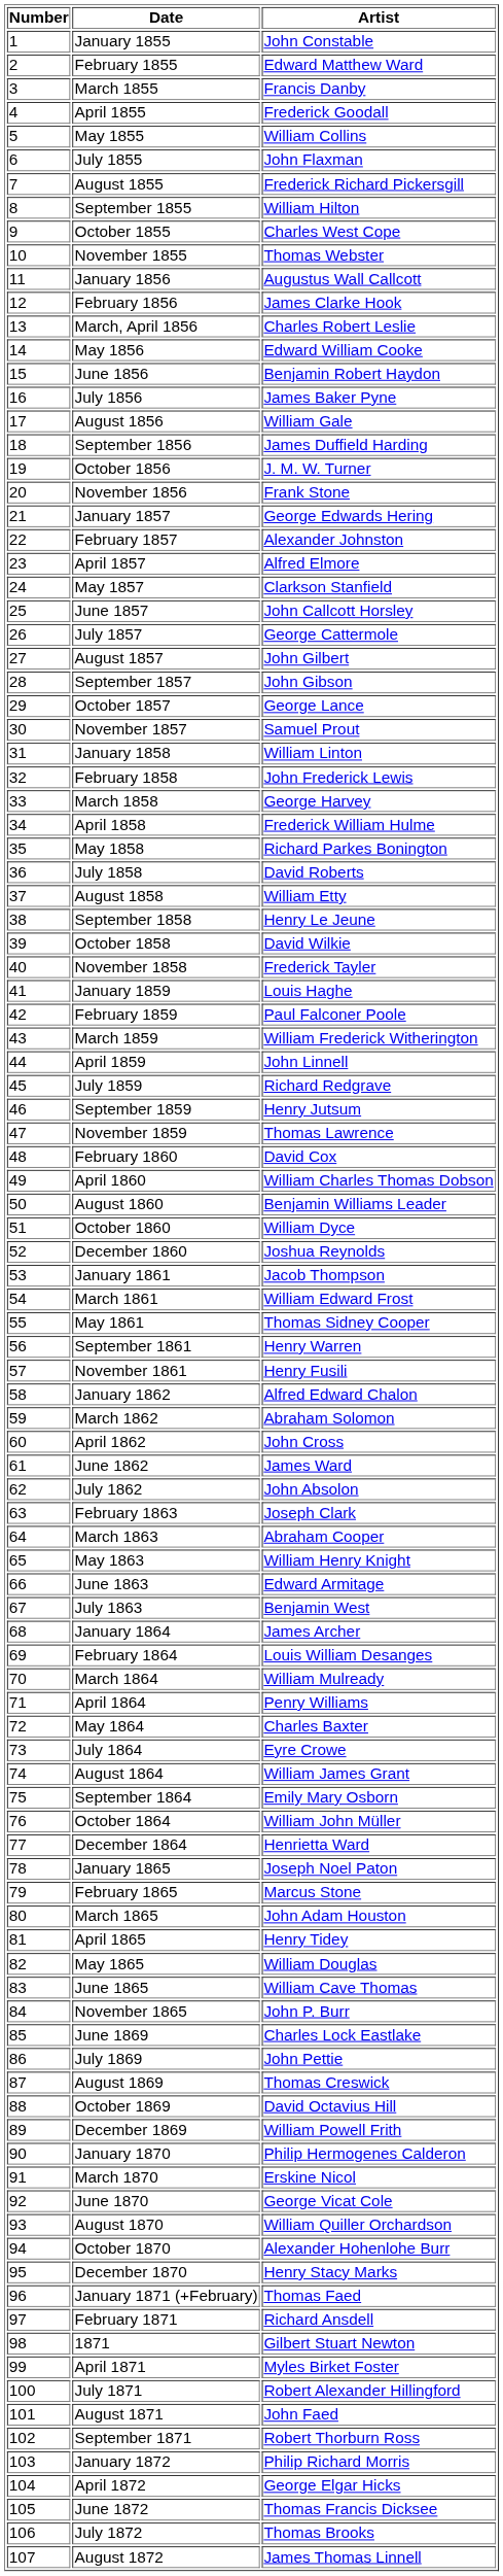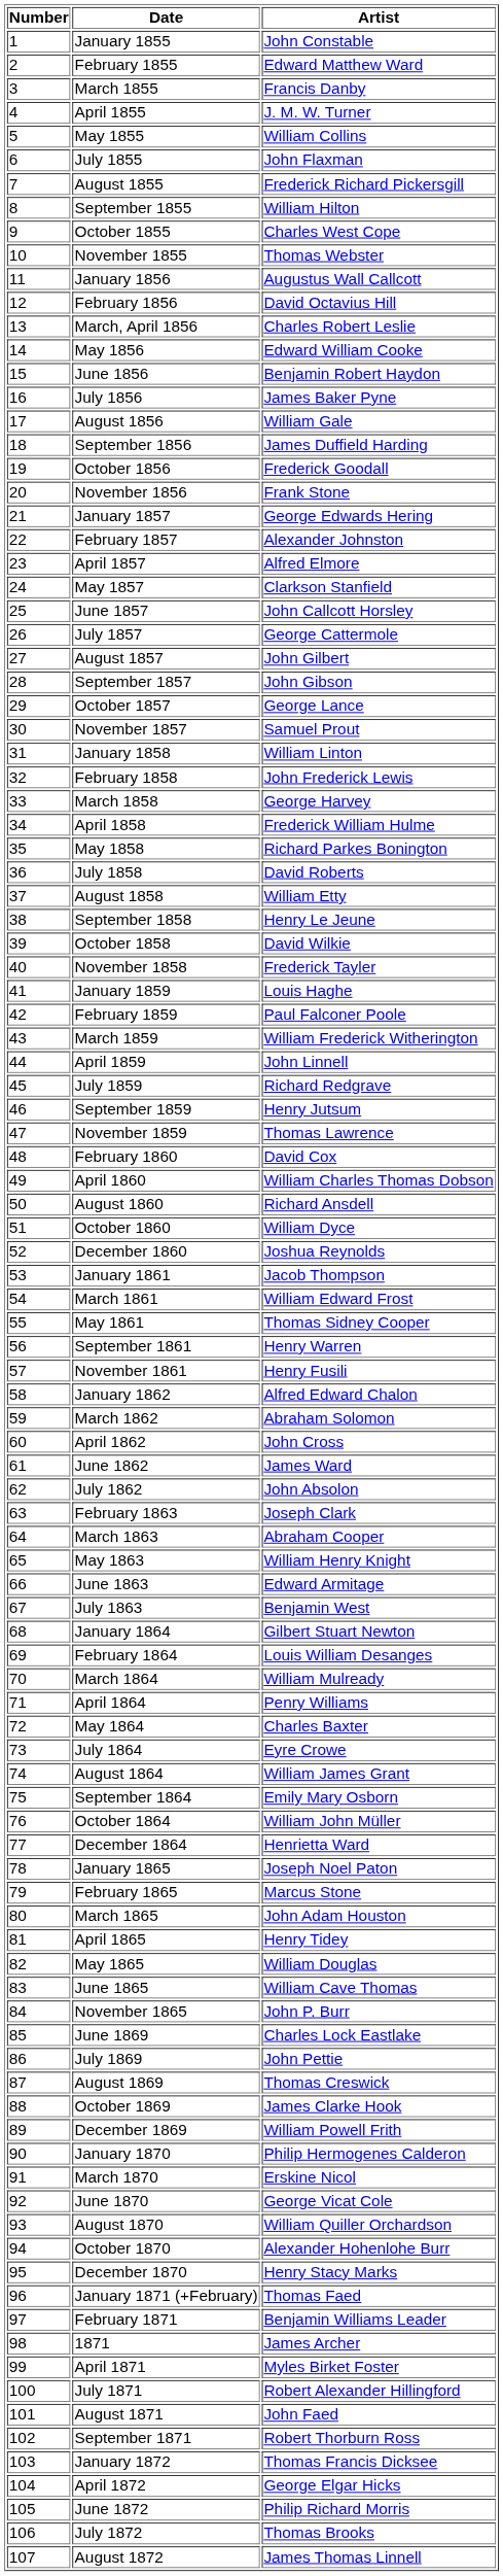April 1855 | Artist: Frederick Goodall -> J. M. W. Turner
February 1856 | Artist: James Clarke Hook -> David Octavius Hill
October 1856 | Artist: J. M. W. Turner -> Frederick Goodall
August 1860 | Artist: Benjamin Williams Leader -> Richard Ansdell
January 1864 | Artist: James Archer -> Gilbert Stuart Newton
October 1869 | Artist: David Octavius Hill -> James Clarke Hook
February 1871 | Artist: Richard Ansdell -> Benjamin Williams Leader
1871 | Artist: Gilbert Stuart Newton -> James Archer
January 1872 | Artist: Philip Richard Morris -> Thomas Francis Dicksee
June 1872 | Artist: Thomas Francis Dicksee -> Philip Richard Morris
